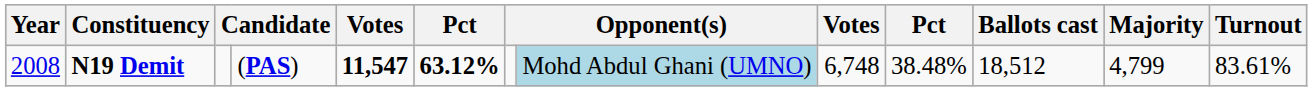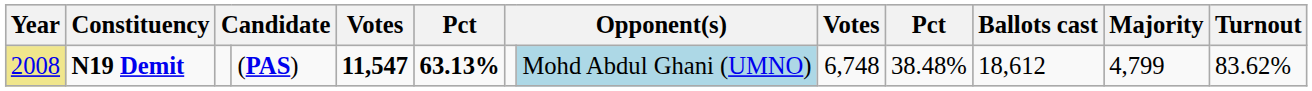N19 Demit | Year: no background -> khaki background
N19 Demit | column 6: 63.12% -> 63.13%
N19 Demit | Ballots cast: 18,512 -> 18,612
N19 Demit | Turnout: 83.61% -> 83.62%
